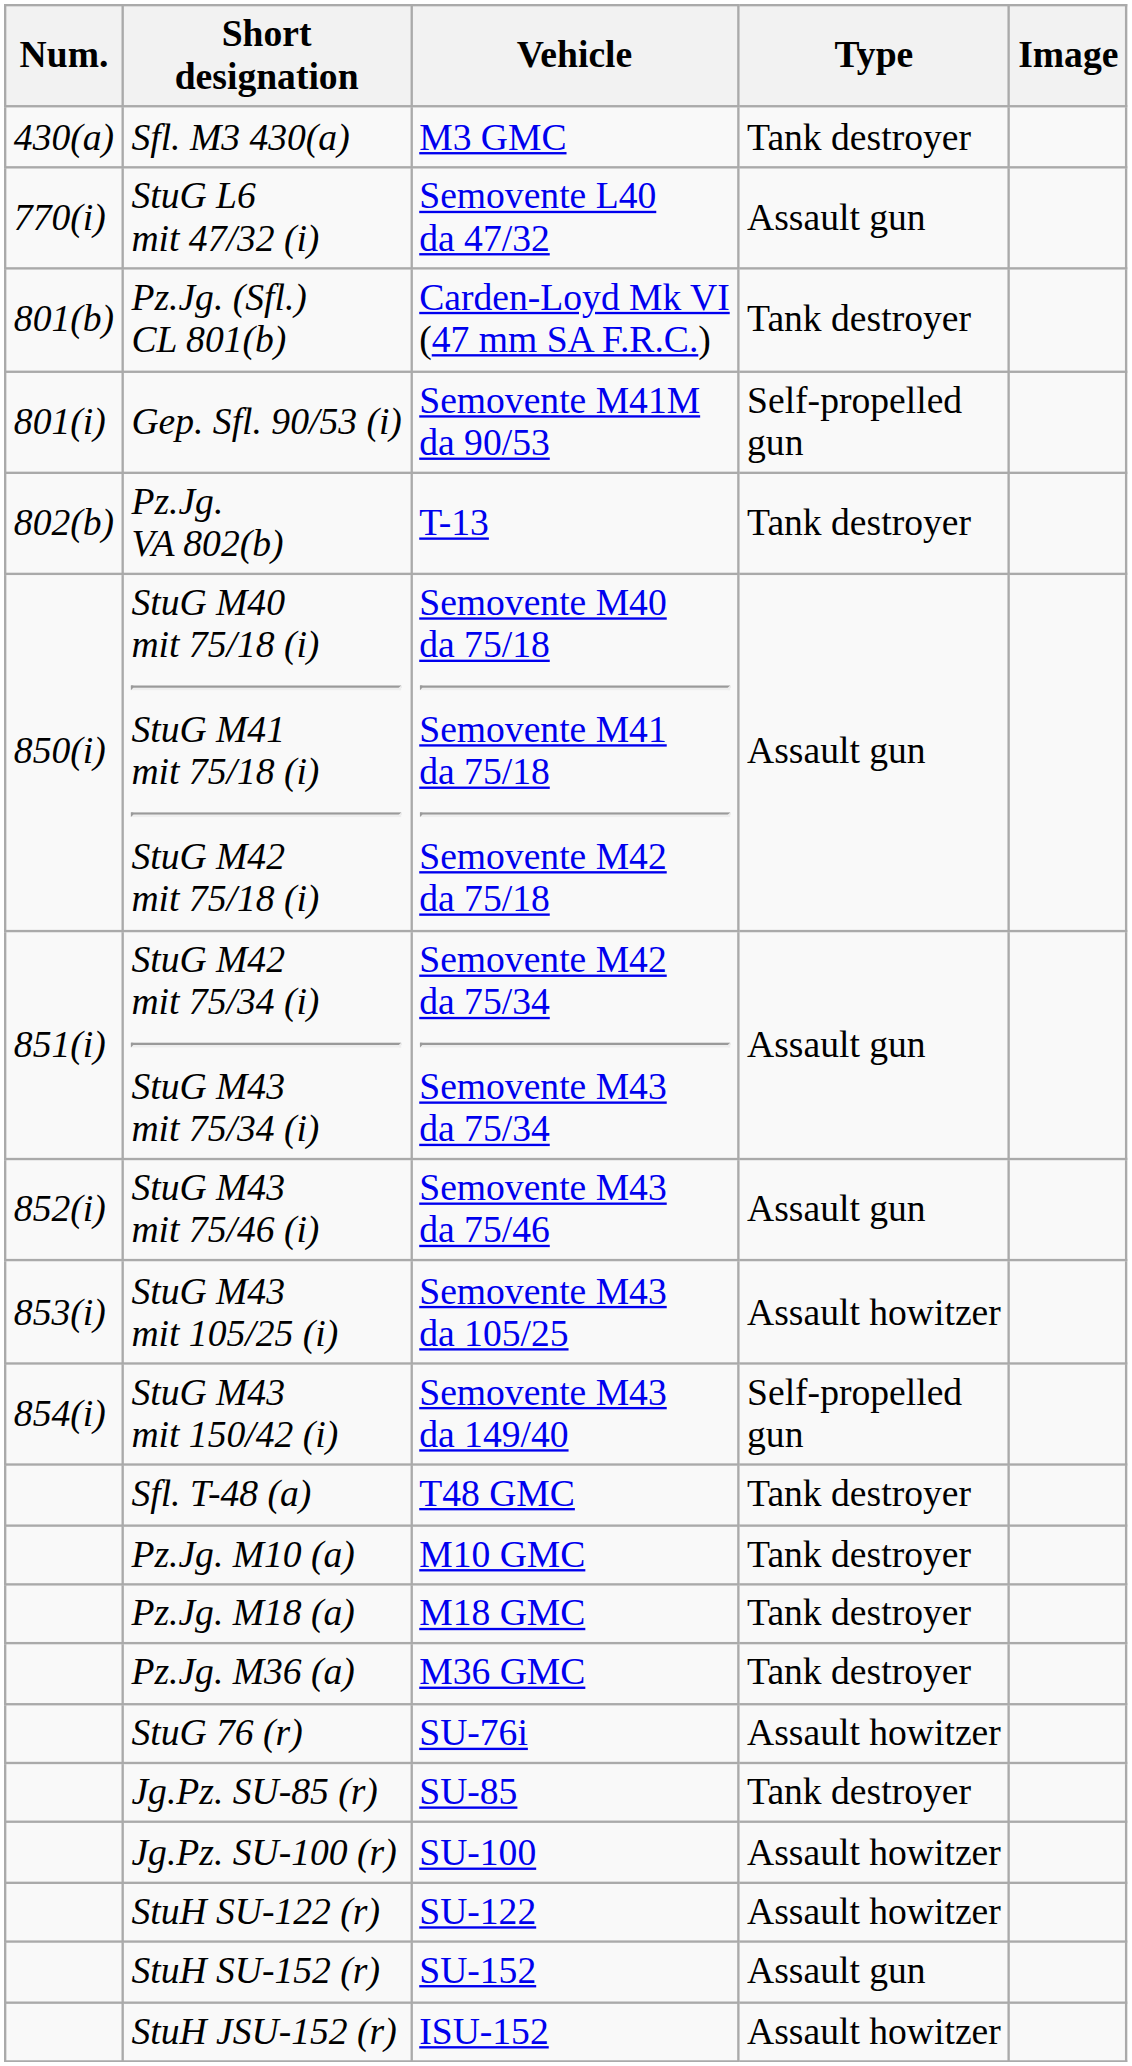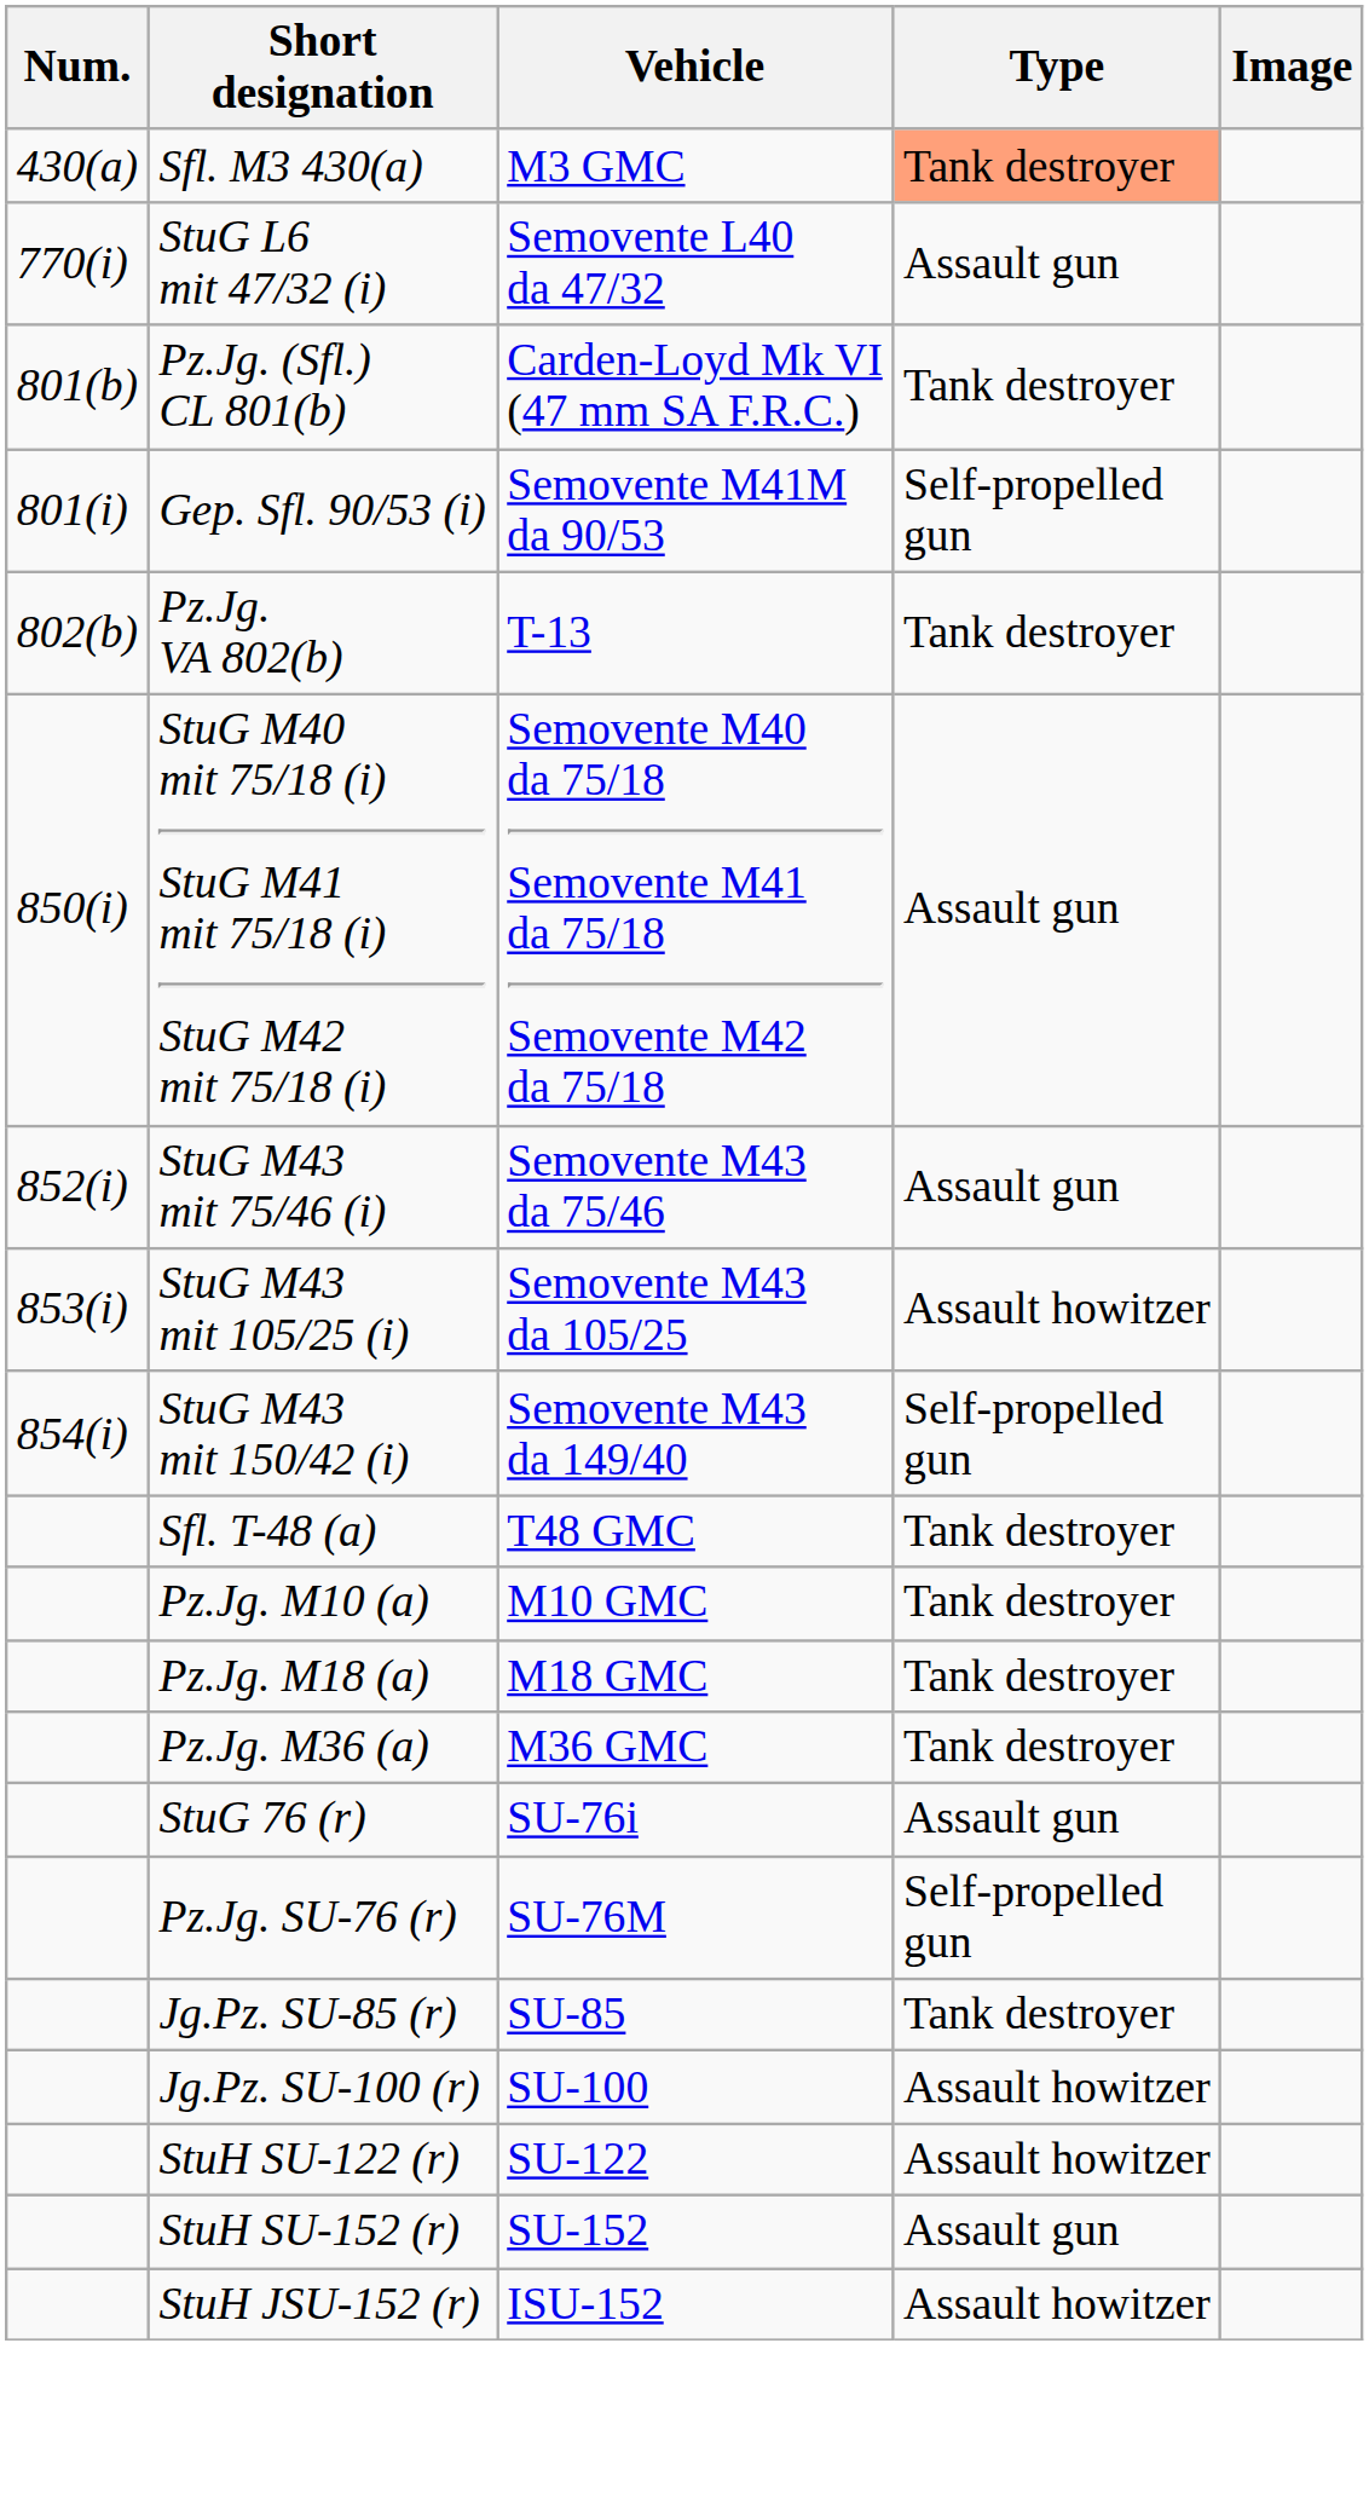Sfl. M3 430(a) | Type: no background -> lightsalmon background
- row: 851(i) | StuG M42 mit 75/34 (i) StuG M43 mit 75/34 (i) | Semovente M42 da 75/34 Semovente M43 da 75/34 | Assault gun
StuG 76 (r) | Type: Assault howitzer -> Assault gun
+ row: Pz.Jg. SU-76 (r) | SU-76M | Self-propelled gun
